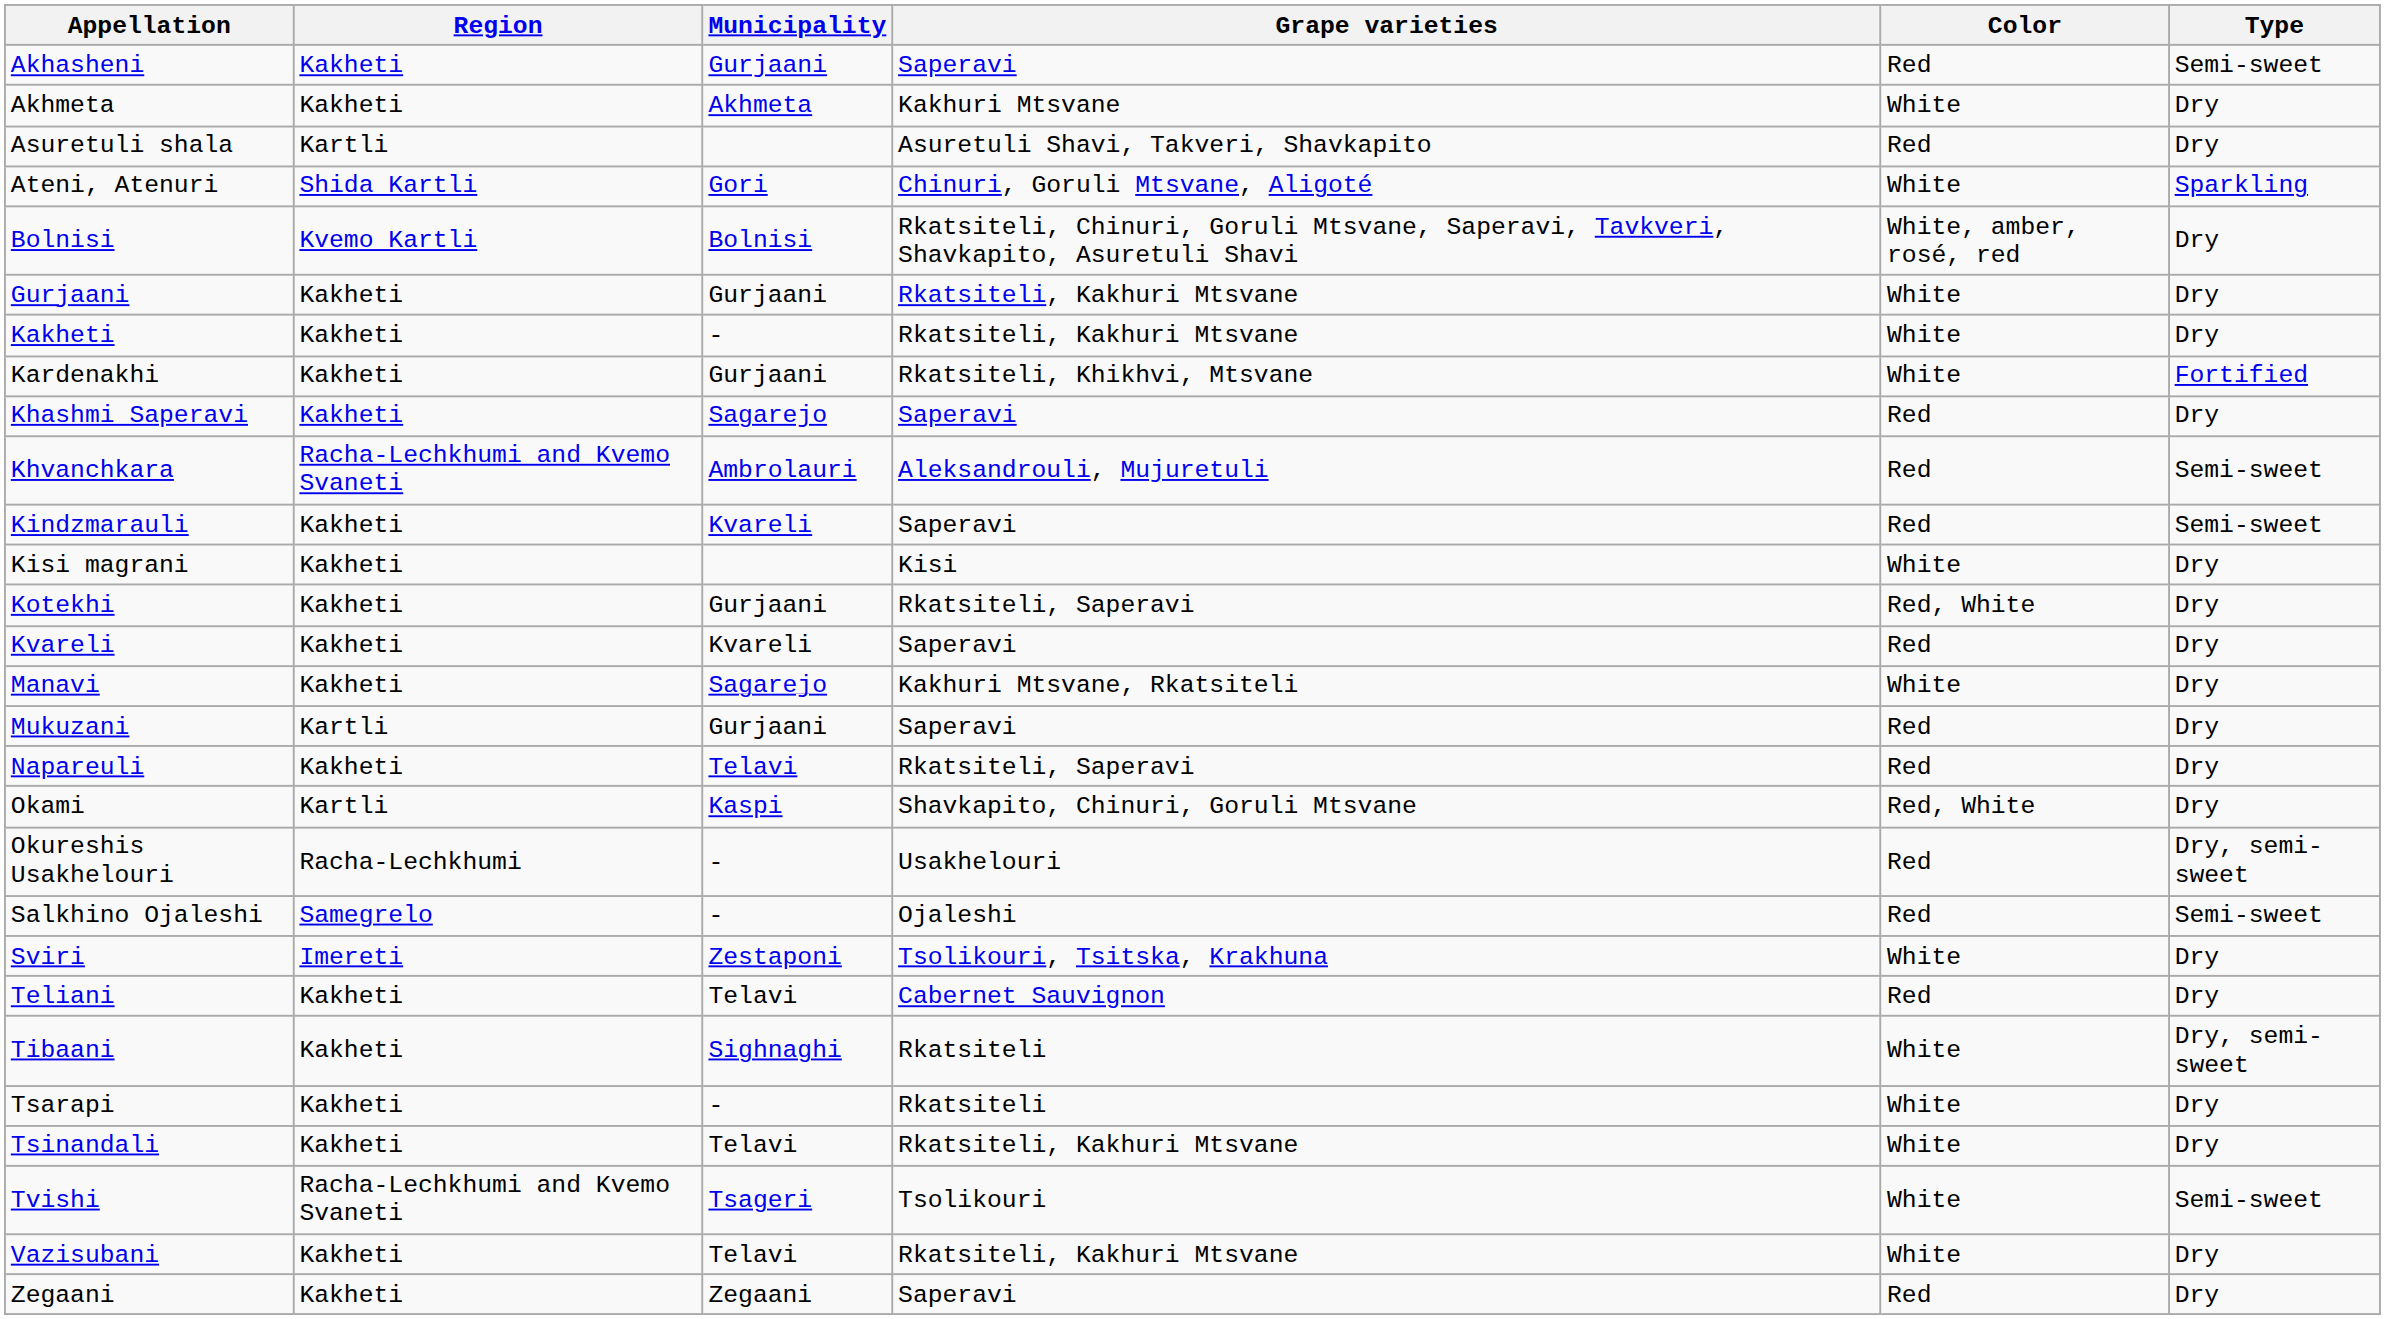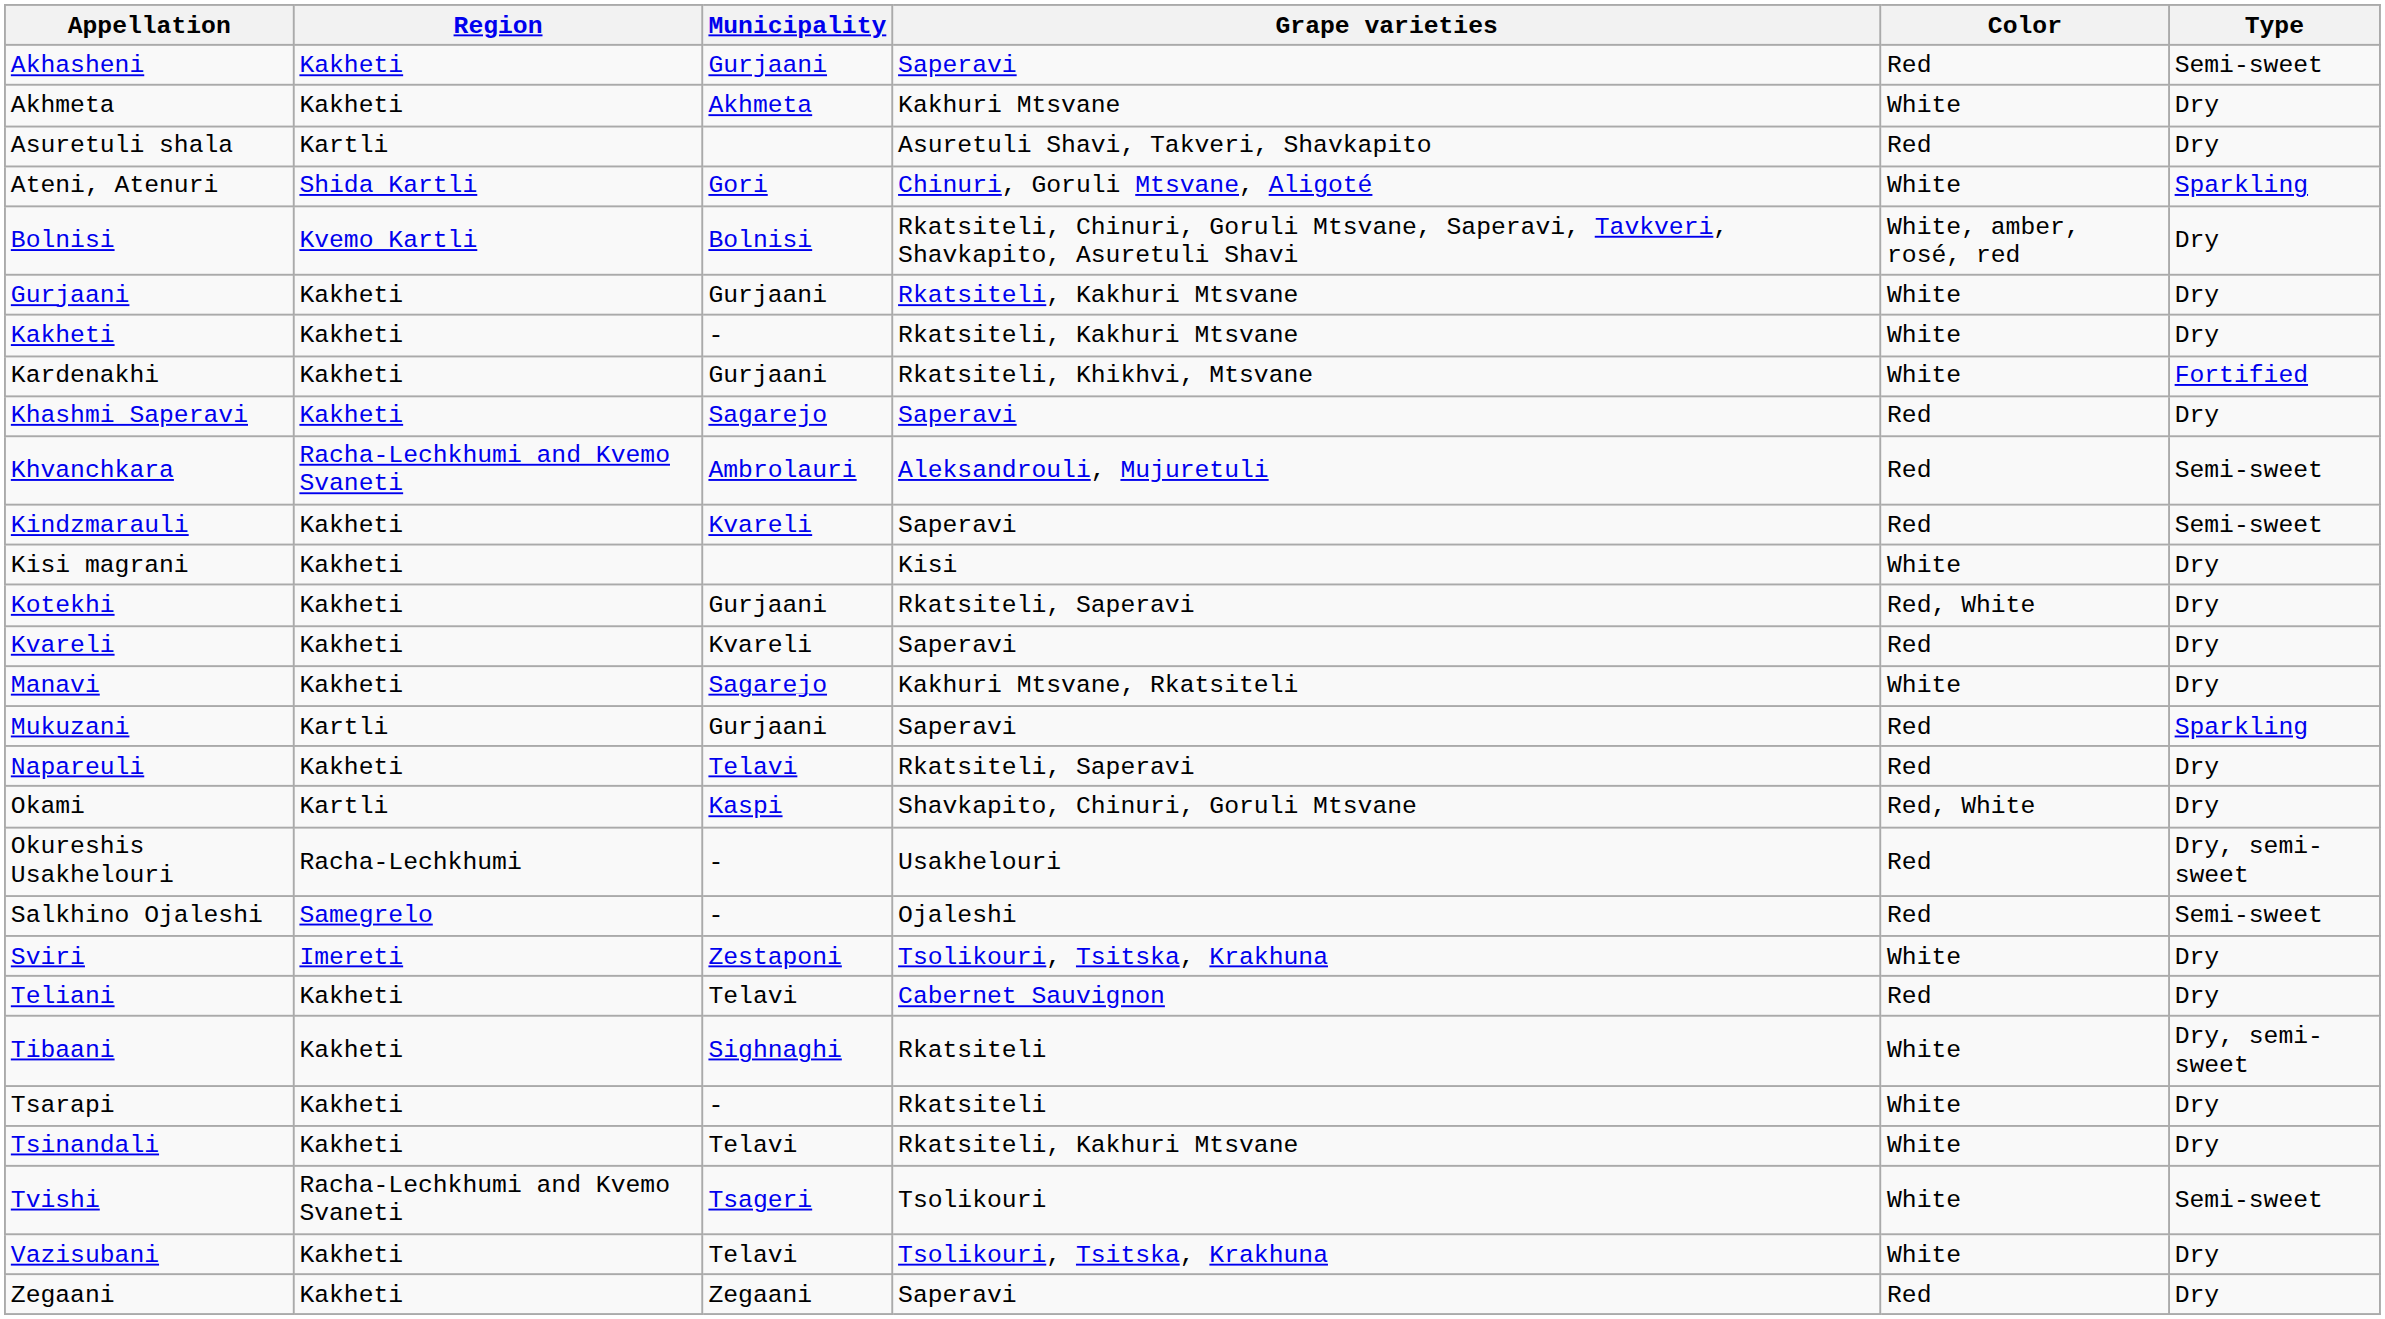Mukuzani | Type: Dry -> Sparkling
Vazisubani | Grape varieties: Rkatsiteli, Kakhuri Mtsvane -> Tsolikouri, Tsitska, Krakhuna
